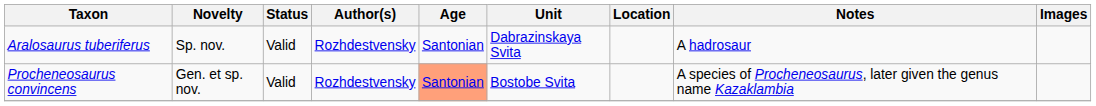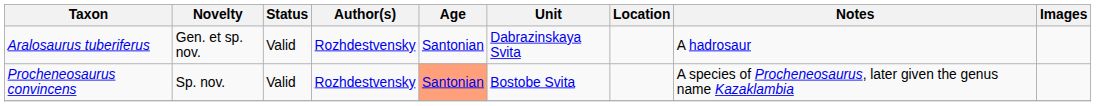Aralosaurus tuberiferus | Novelty: Sp. nov. -> Gen. et sp. nov.
Procheneosaurus convincens | Novelty: Gen. et sp. nov. -> Sp. nov.
